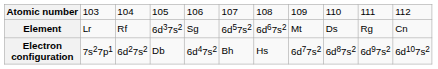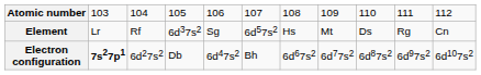Element | column 7: 6d67s2 -> Hs
Electron configuration | column 2: normal -> bold
Electron configuration | column 7: Hs -> 6d67s2
